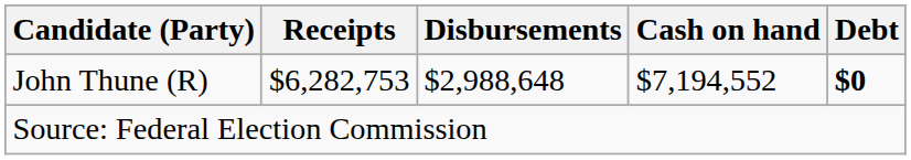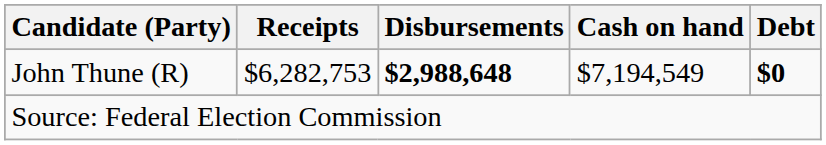John Thune (R) | Disbursements: normal -> bold
John Thune (R) | Cash on hand: $7,194,552 -> $7,194,549
